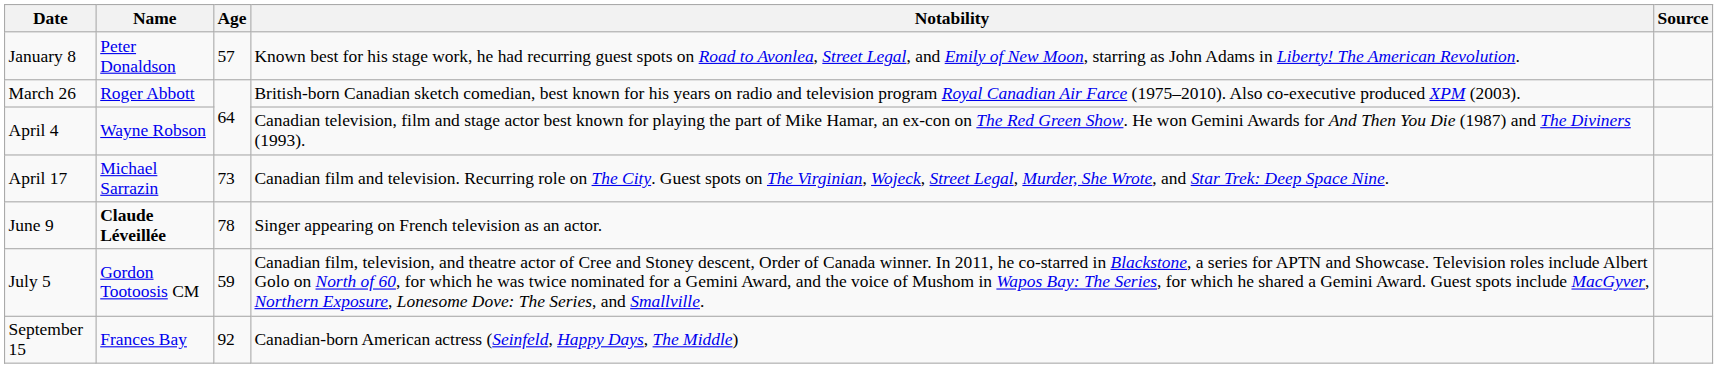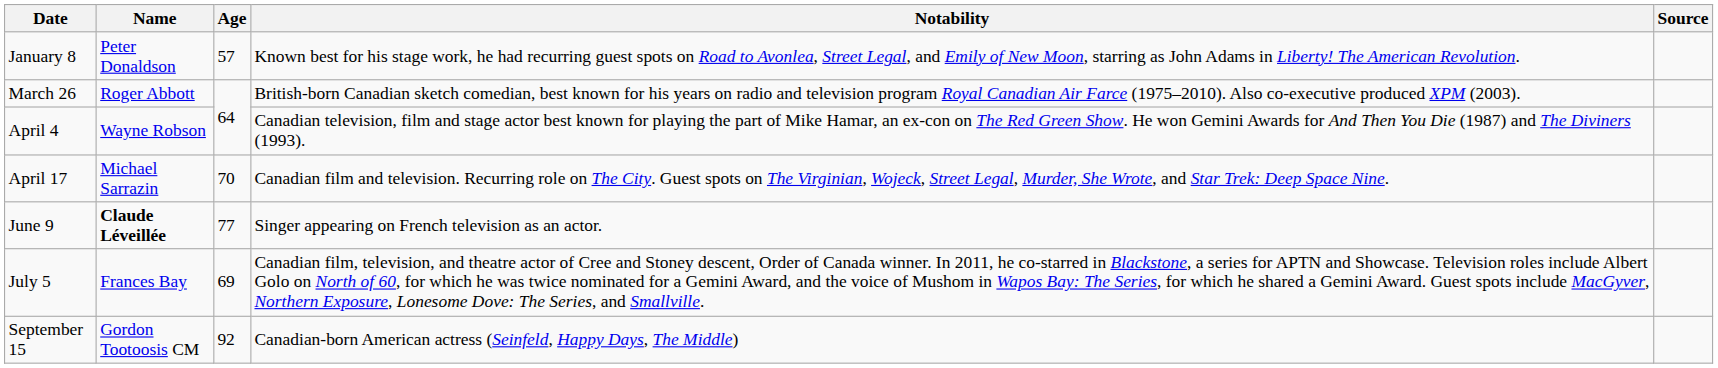April 17 | Age: 73 -> 70
June 9 | Age: 78 -> 77
July 5 | Name: Gordon Tootoosis CM -> Frances Bay
July 5 | Age: 59 -> 69
September 15 | Name: Frances Bay -> Gordon Tootoosis CM
